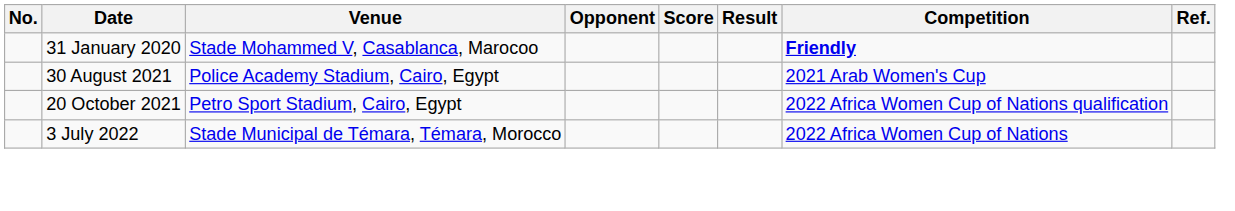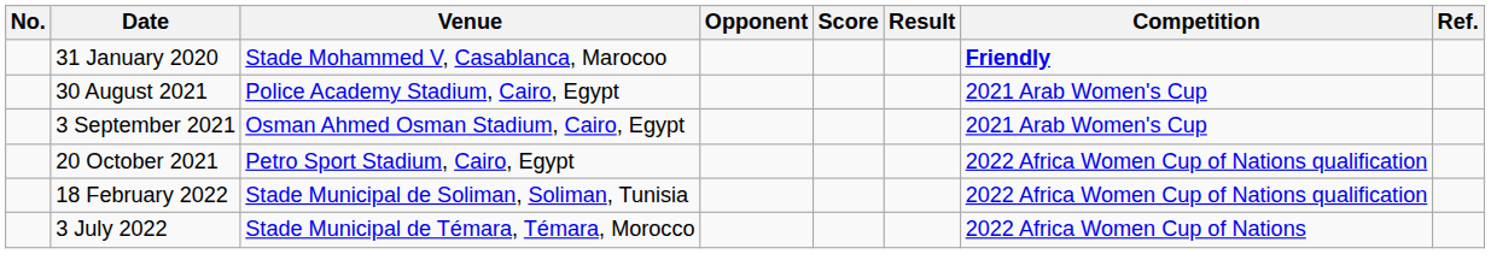+ row: 3 September 2021 | Osman Ahmed Osman Stadium, Cairo, Egypt | 2021 Arab Women's Cup
+ row: 18 February 2022 | Stade Municipal de Soliman, Soliman, Tunisia | 2022 Africa Women Cup of Nations qualification
